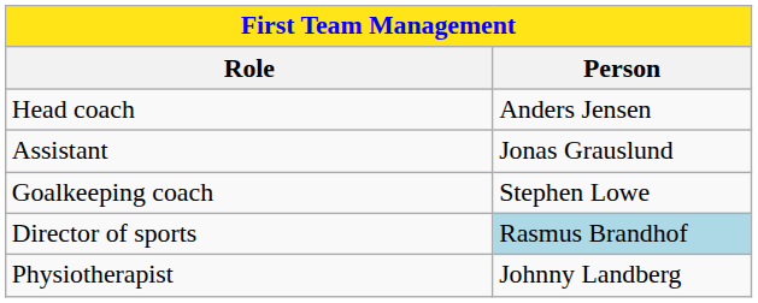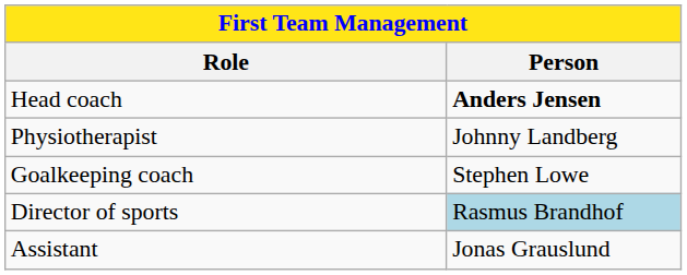Head coach | Person: normal -> bold
rows swapped: Assistant <-> Physiotherapist
